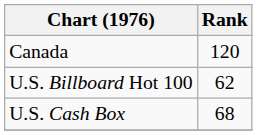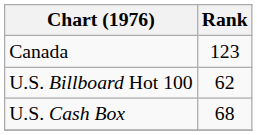Canada | Rank: 120 -> 123
